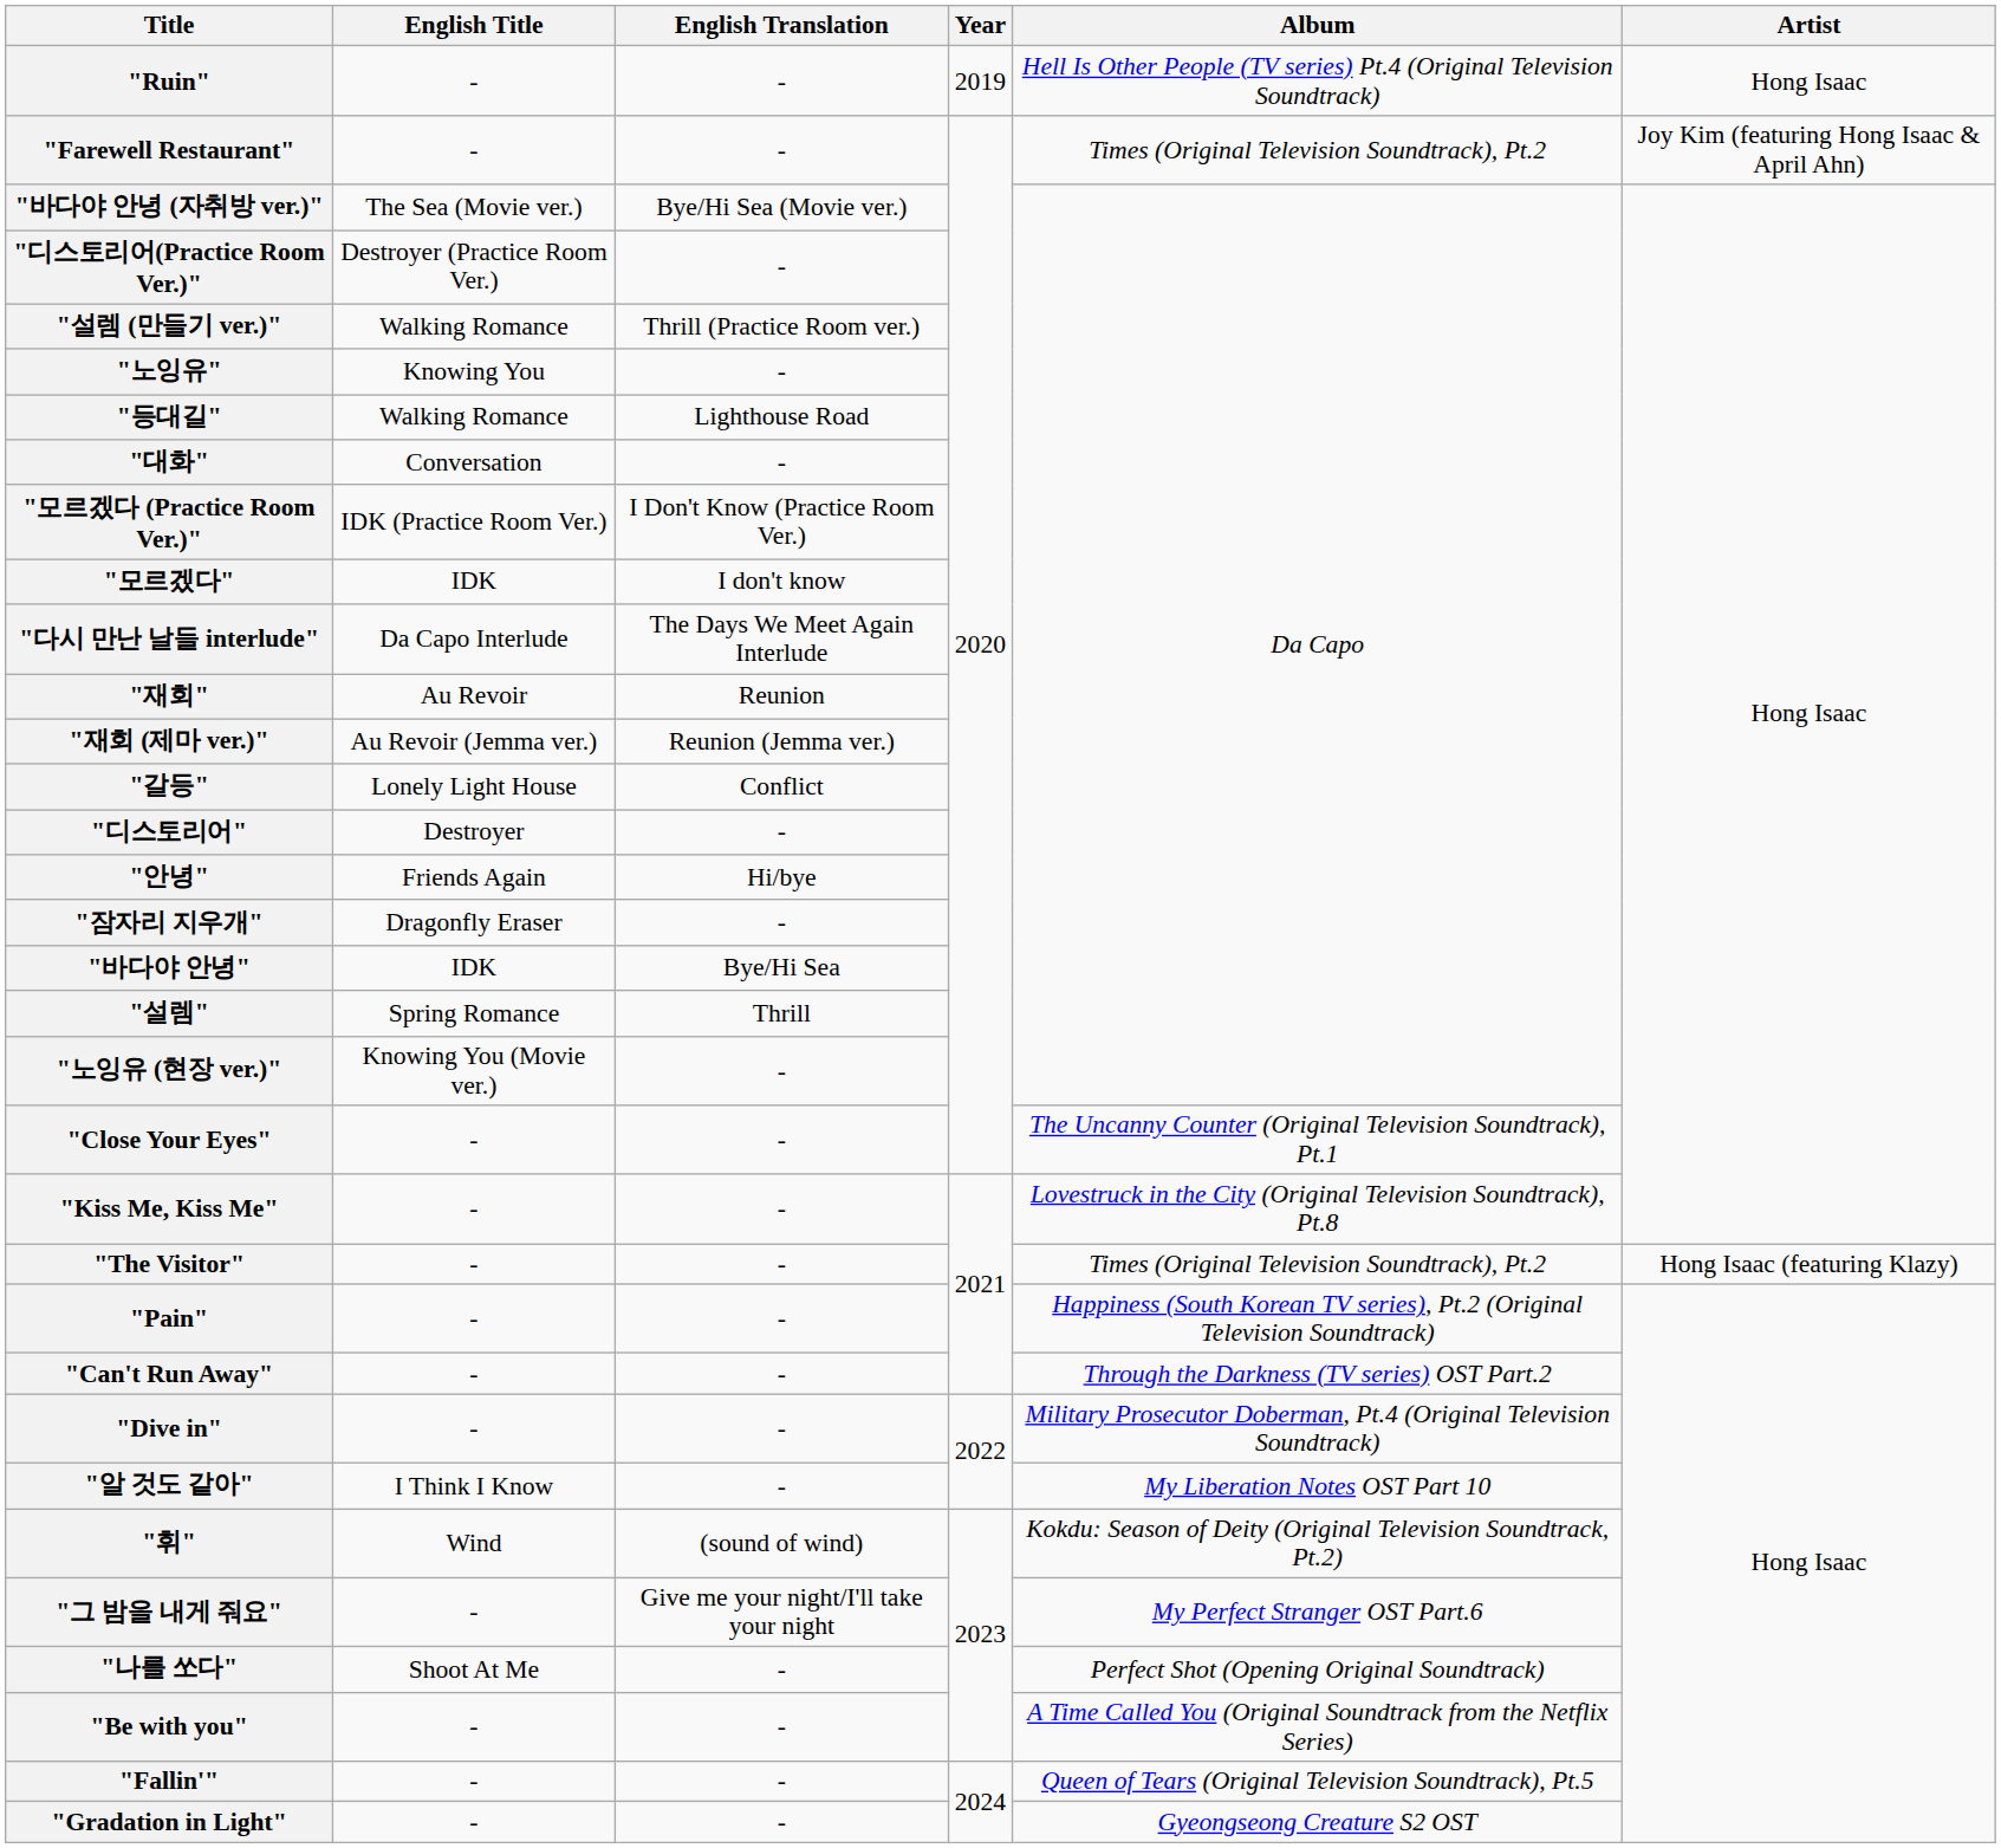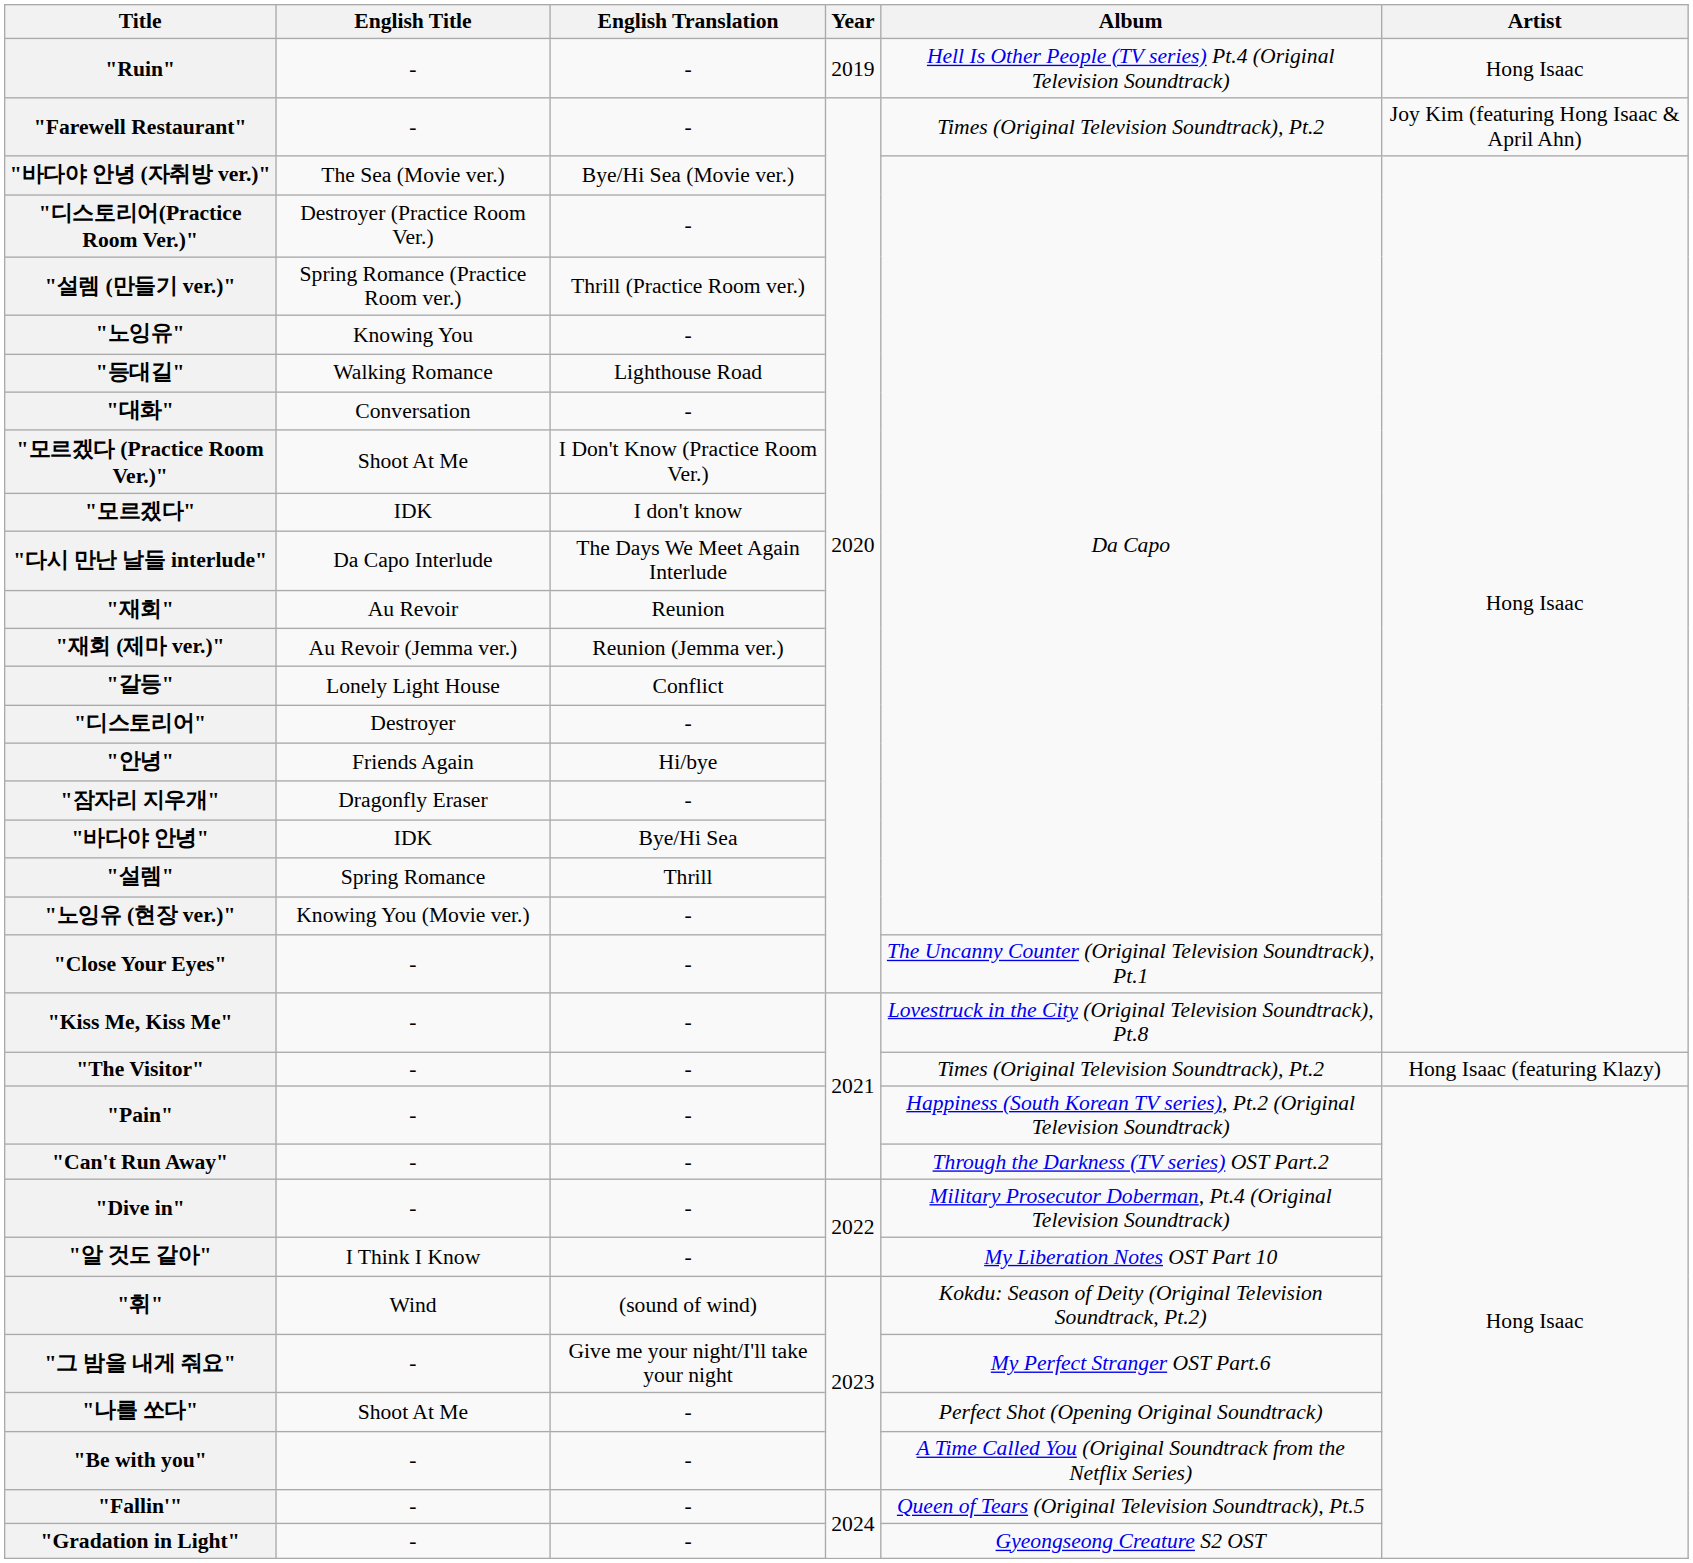"설렘 (만들기 ver.)" | English Title: Walking Romance -> Spring Romance (Practice Room ver.)
"모르겠다 (Practice Room Ver.)" | English Title: IDK (Practice Room Ver.) -> Shoot At Me
